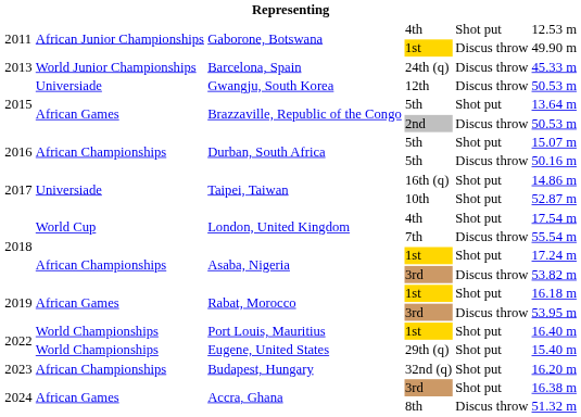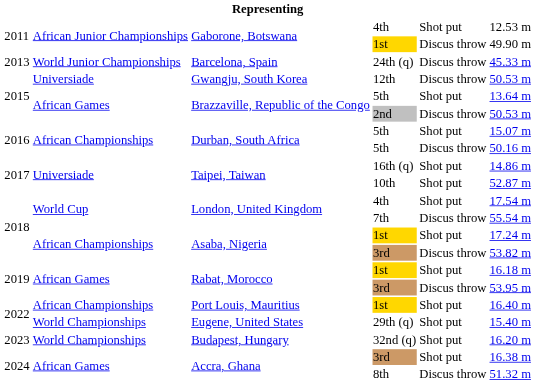Port Louis, Mauritius | column 2: World Championships -> African Championships
Budapest, Hungary | column 2: African Championships -> World Championships
